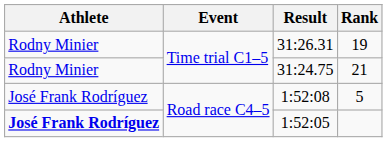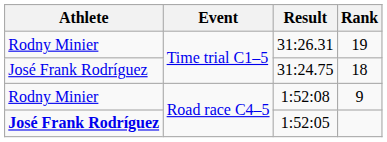31:24.75 | Athlete: Rodny Minier -> José Frank Rodríguez
31:24.75 | Rank: 21 -> 18
1:52:08 | Athlete: José Frank Rodríguez -> Rodny Minier
1:52:08 | Rank: 5 -> 9
